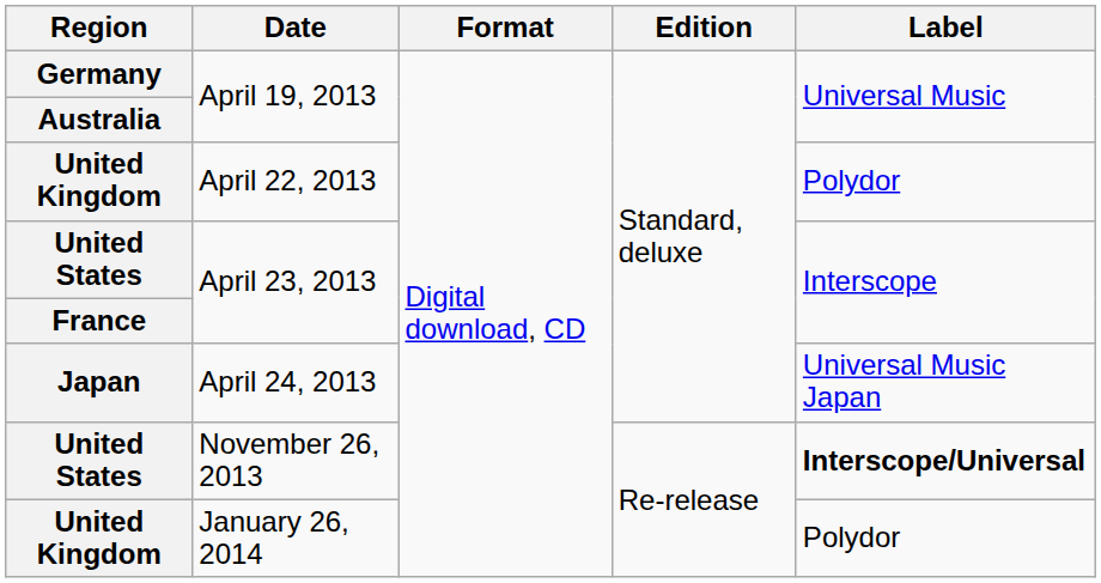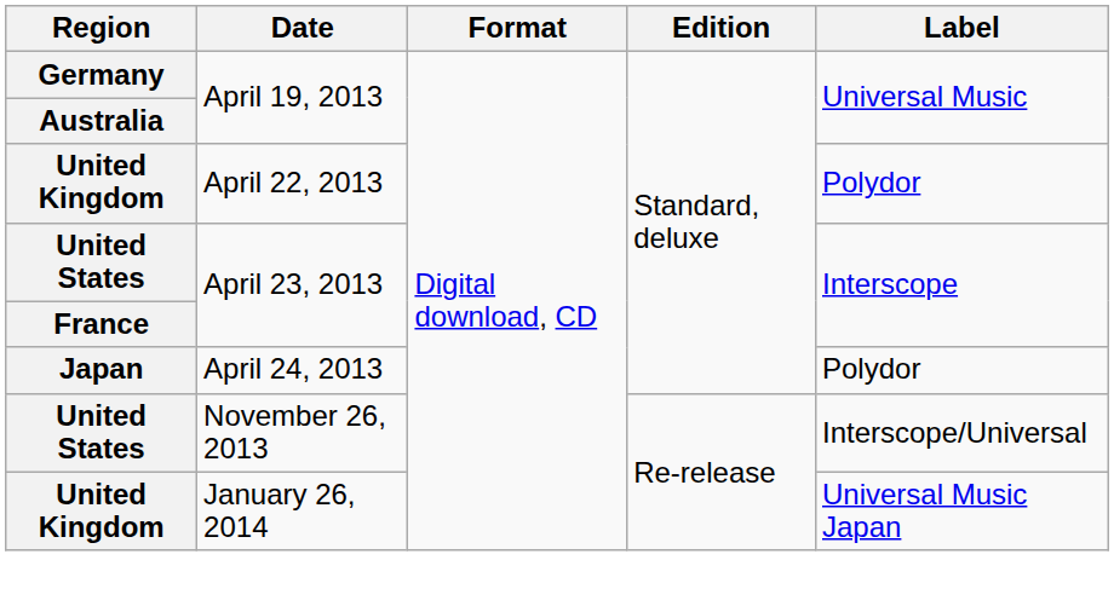April 24, 2013 | Label: Universal Music Japan -> Polydor
November 26, 2013 | Label: bold -> normal
January 26, 2014 | Label: Polydor -> Universal Music Japan
